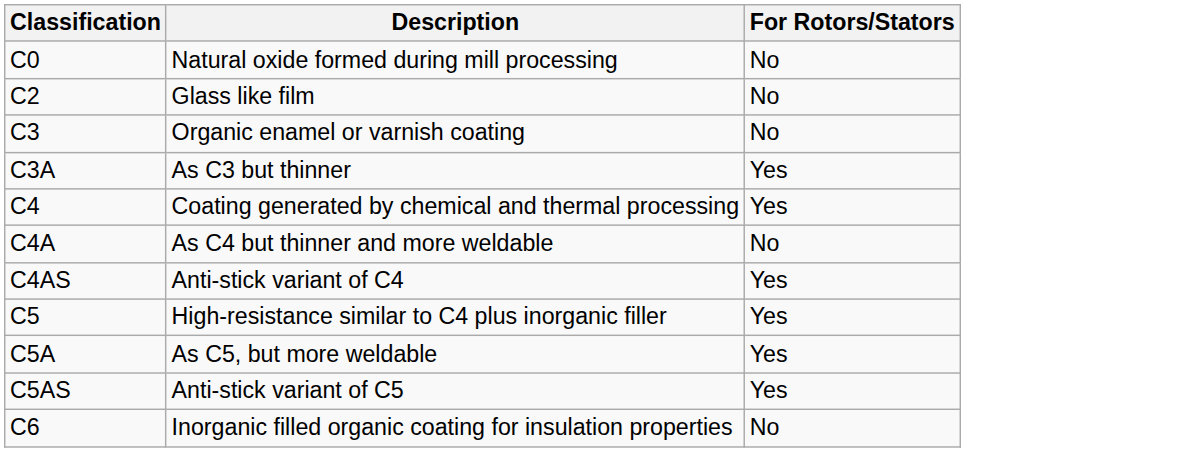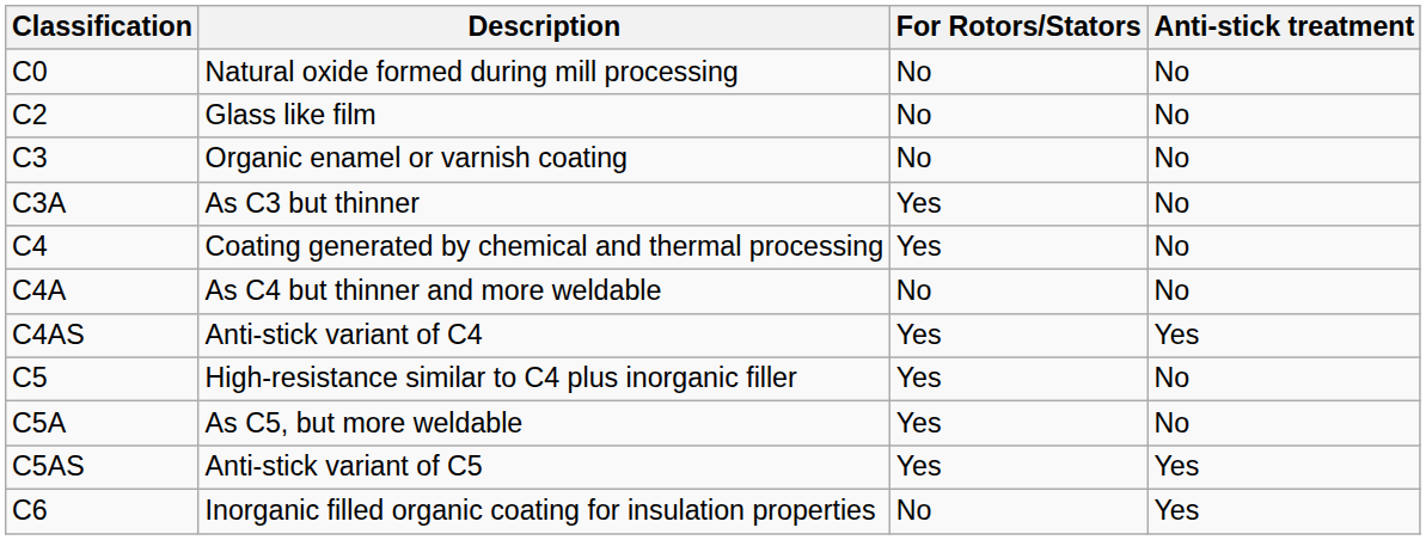+ column: Anti-stick treatment | No | No | No | No | No | No | Yes | No | No | Yes | Yes
